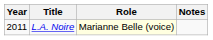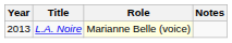L.A. Noire | Year: 2011 -> 2013
